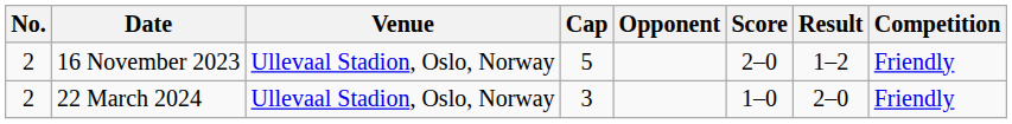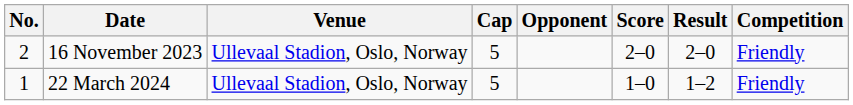16 November 2023 | Result: 1–2 -> 2–0
22 March 2024 | No.: 2 -> 1
22 March 2024 | Cap: 3 -> 5
22 March 2024 | Result: 2–0 -> 1–2
